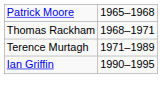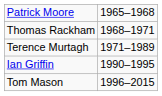+ row: Tom Mason | 1996–2015
